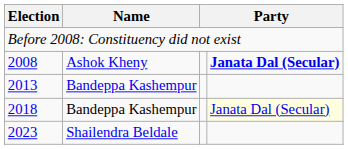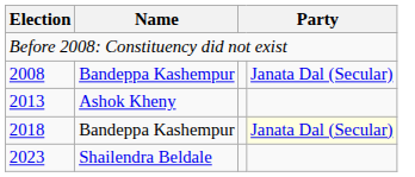2008 | Name: Ashok Kheny -> Bandeppa Kashempur
2008 | column 4: bold -> normal
2013 | Name: Bandeppa Kashempur -> Ashok Kheny
